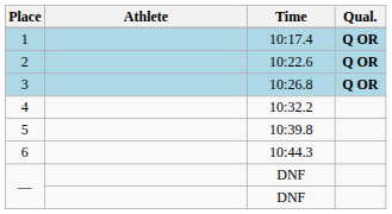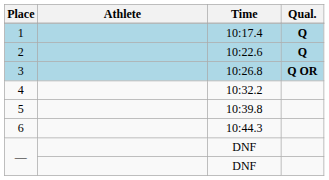1 | Qual.: Q OR -> Q
2 | Qual.: Q OR -> Q
